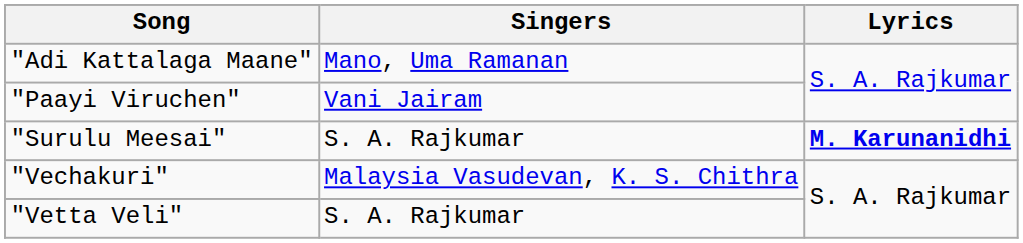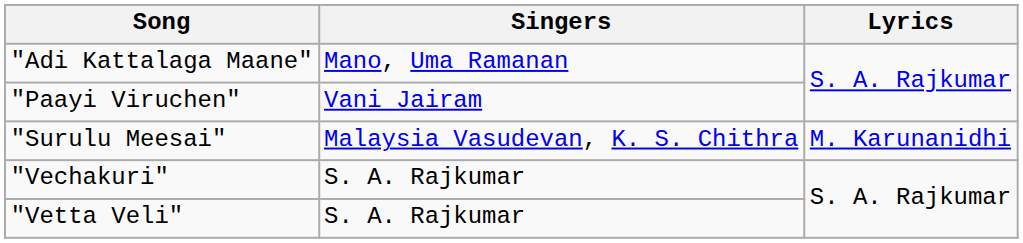"Surulu Meesai" | Singers: S. A. Rajkumar -> Malaysia Vasudevan, K. S. Chithra
"Surulu Meesai" | Lyrics: bold -> normal
"Vechakuri" | Singers: Malaysia Vasudevan, K. S. Chithra -> S. A. Rajkumar
